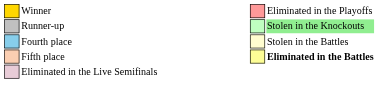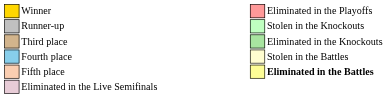Runner-up | column 10: lightgreen background -> no background
+ row: Third place | Eliminated in the Knockouts
